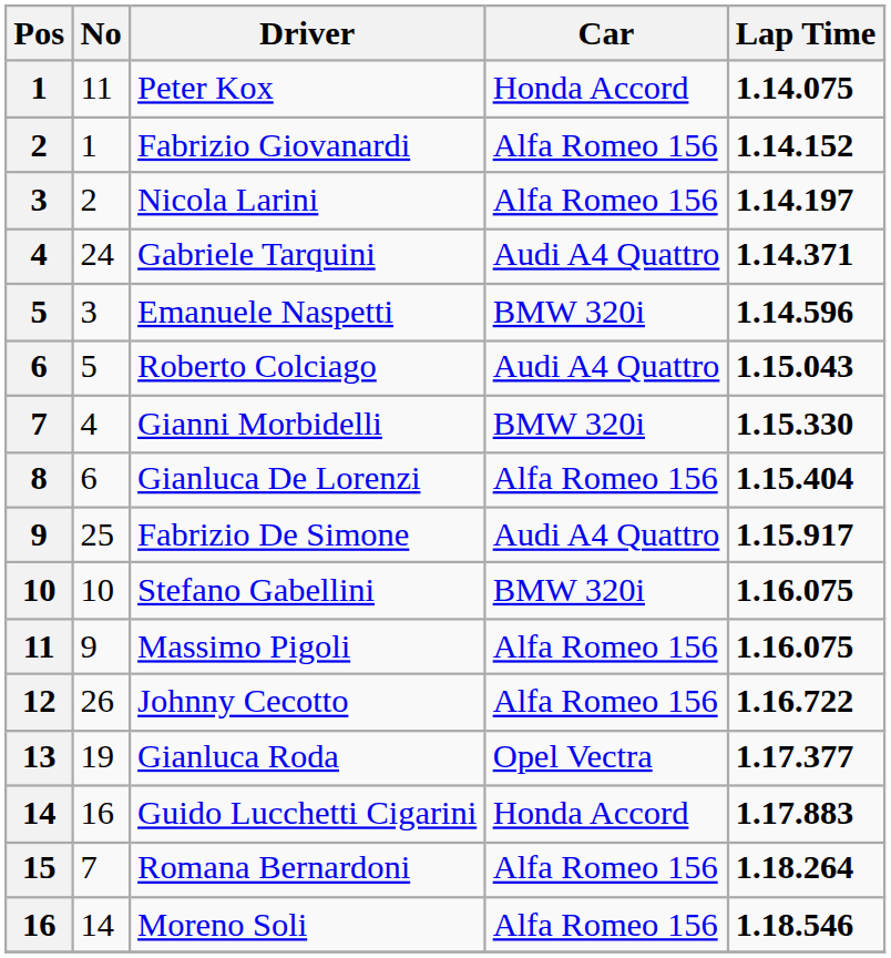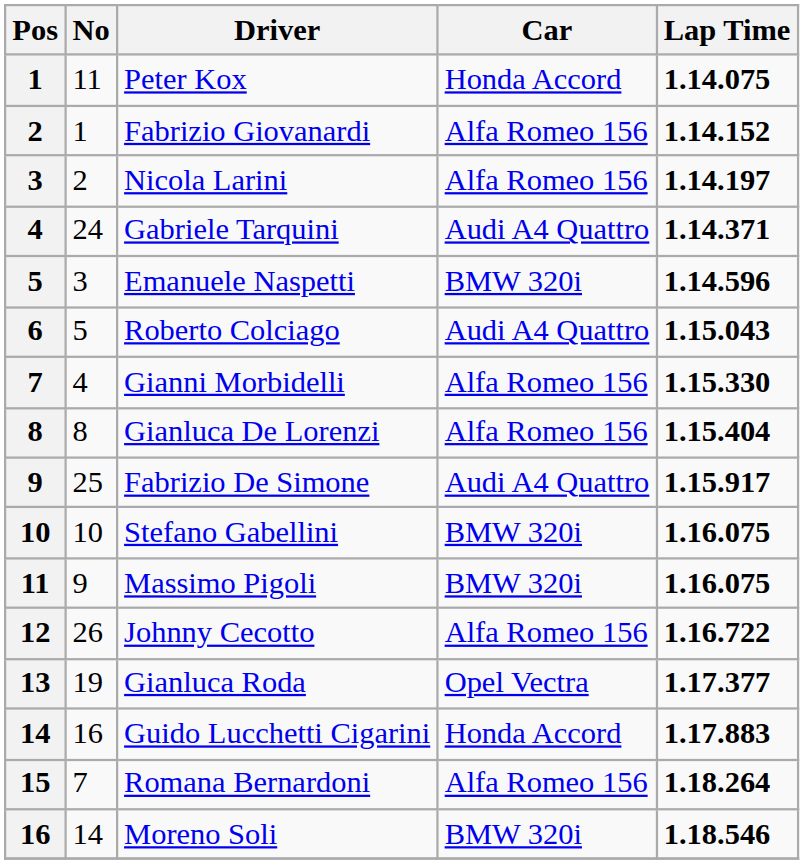Gianni Morbidelli | Car: BMW 320i -> Alfa Romeo 156
Gianluca De Lorenzi | No: 6 -> 8
Massimo Pigoli | Car: Alfa Romeo 156 -> BMW 320i
Moreno Soli | Car: Alfa Romeo 156 -> BMW 320i
